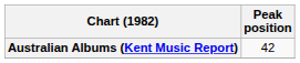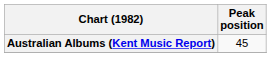Australian Albums (Kent Music Report) | Peak position: 42 -> 45
